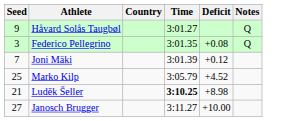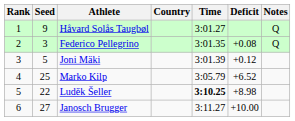+ column: Rank | 1 | 2 | 3 | 4 | 5 | 6
Joni Mäki | Seed: 7 -> 5
Marko Kilp | Deficit: +4.52 -> +6.52
Luděk Šeller | Seed: 21 -> 22
